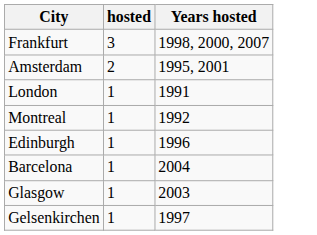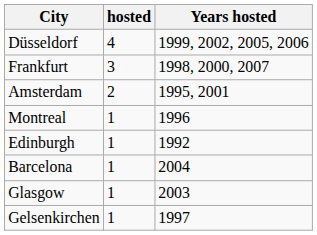+ row: Düsseldorf | 4 | 1999, 2002, 2005, 2006
- row: London | 1 | 1991
Montreal | Years hosted: 1992 -> 1996
Edinburgh | Years hosted: 1996 -> 1992
